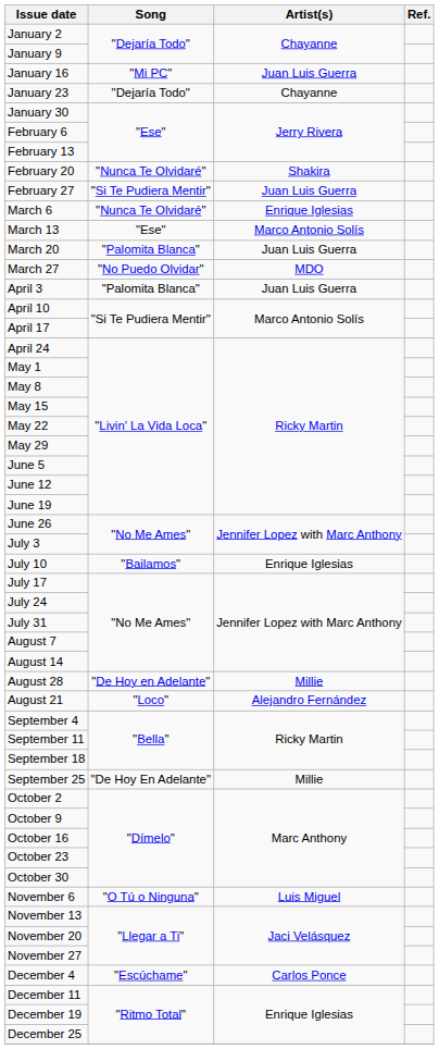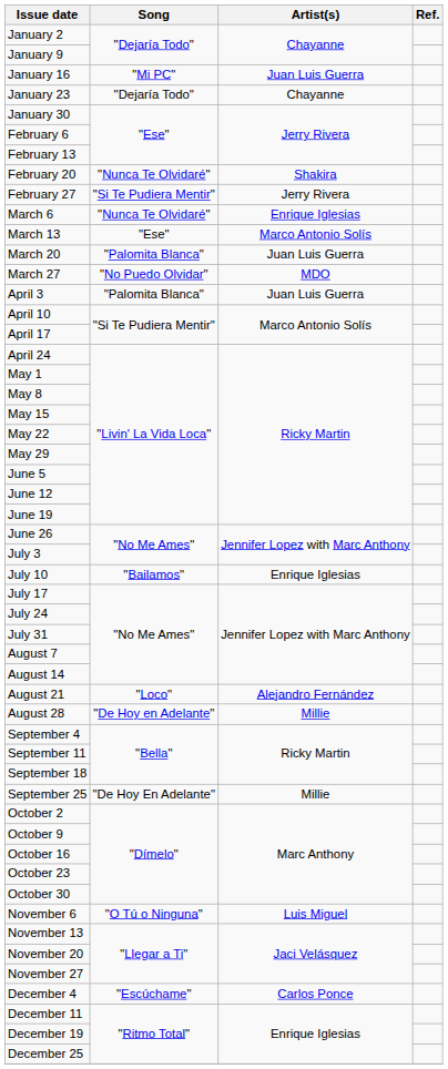February 27 | Artist(s): Juan Luis Guerra -> Jerry Rivera
rows swapped: August 21 <-> August 28
